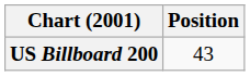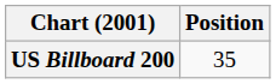US Billboard 200 | Position: 43 -> 35
